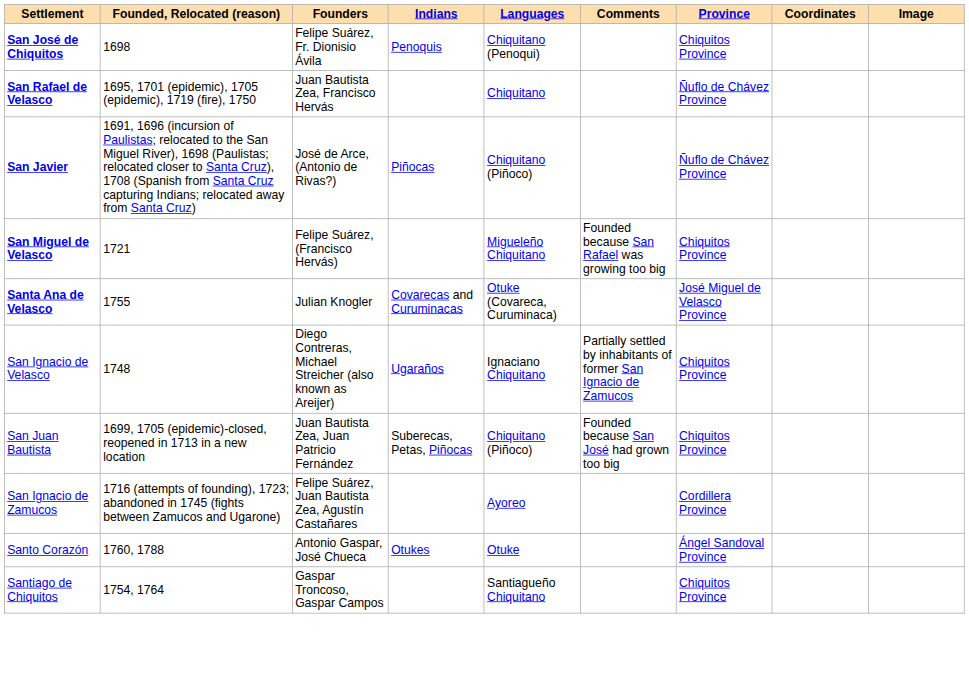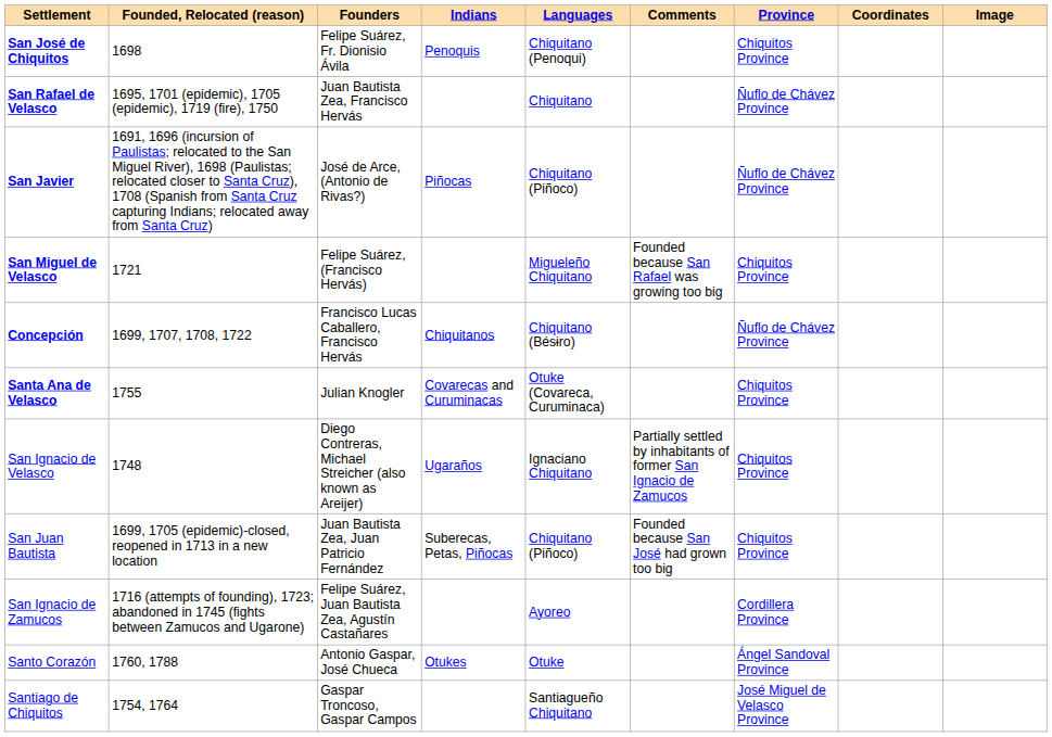+ row: Concepción | 1699, 1707, 1708, 1722 | Francisco Lucas Caballero, Francisco Hervás | Chiquitanos | Chiquitano (Bésɨro) | Ñuflo de Chávez Province
Santa Ana de Velasco | Province: José Miguel de Velasco Province -> Chiquitos Province
Santiago de Chiquitos | Province: Chiquitos Province -> José Miguel de Velasco Province
